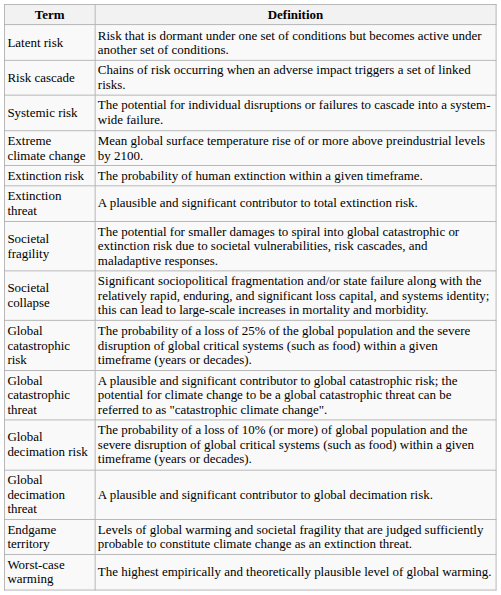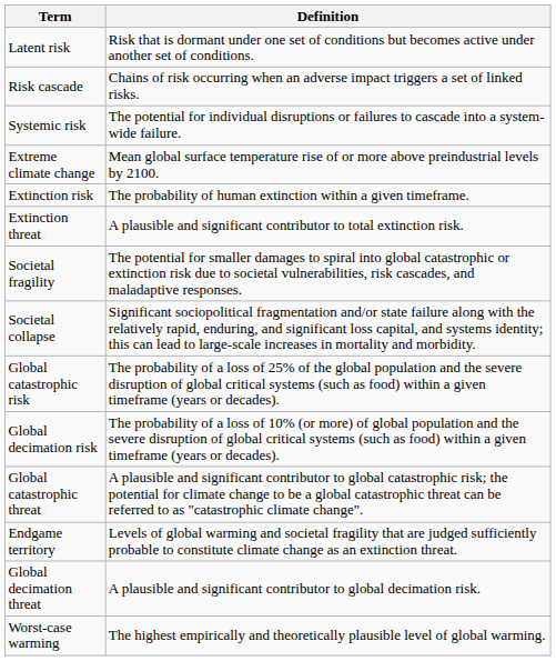rows swapped: Global catastrophic threat <-> Global decimation risk
rows swapped: Global decimation threat <-> Endgame territory
